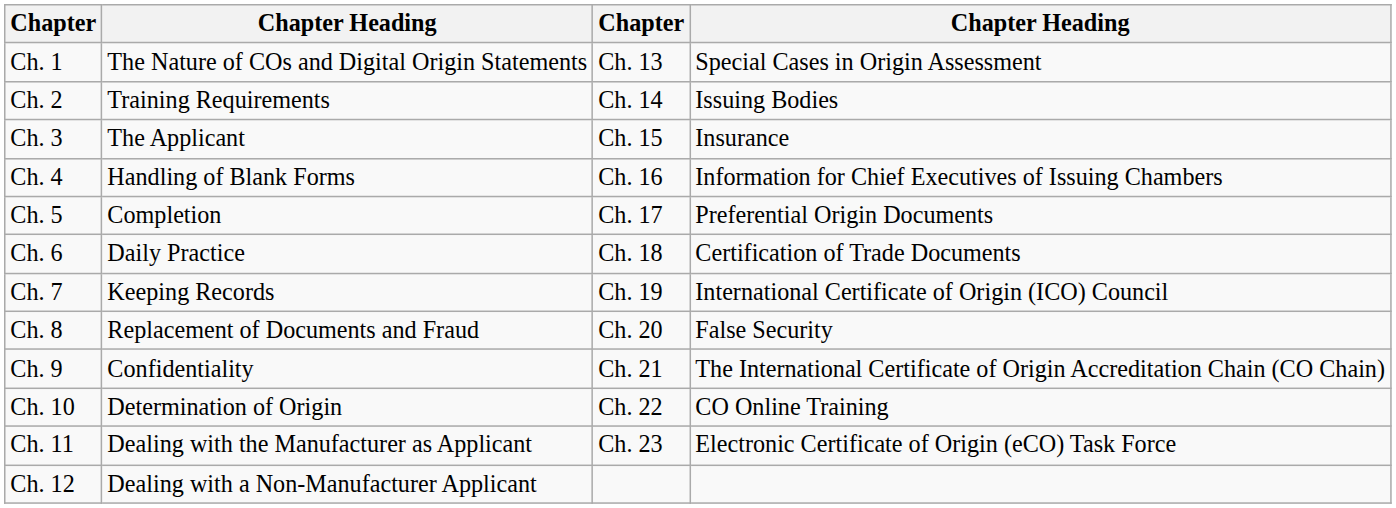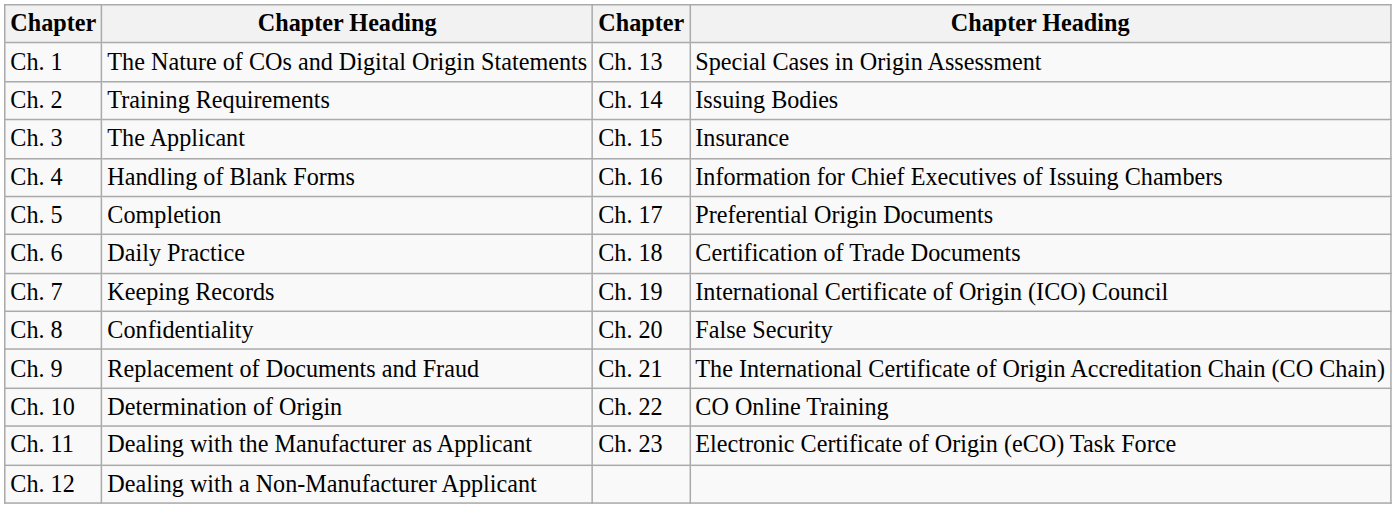Ch. 8 | column 2: Replacement of Documents and Fraud -> Confidentiality
Ch. 9 | column 2: Confidentiality -> Replacement of Documents and Fraud
